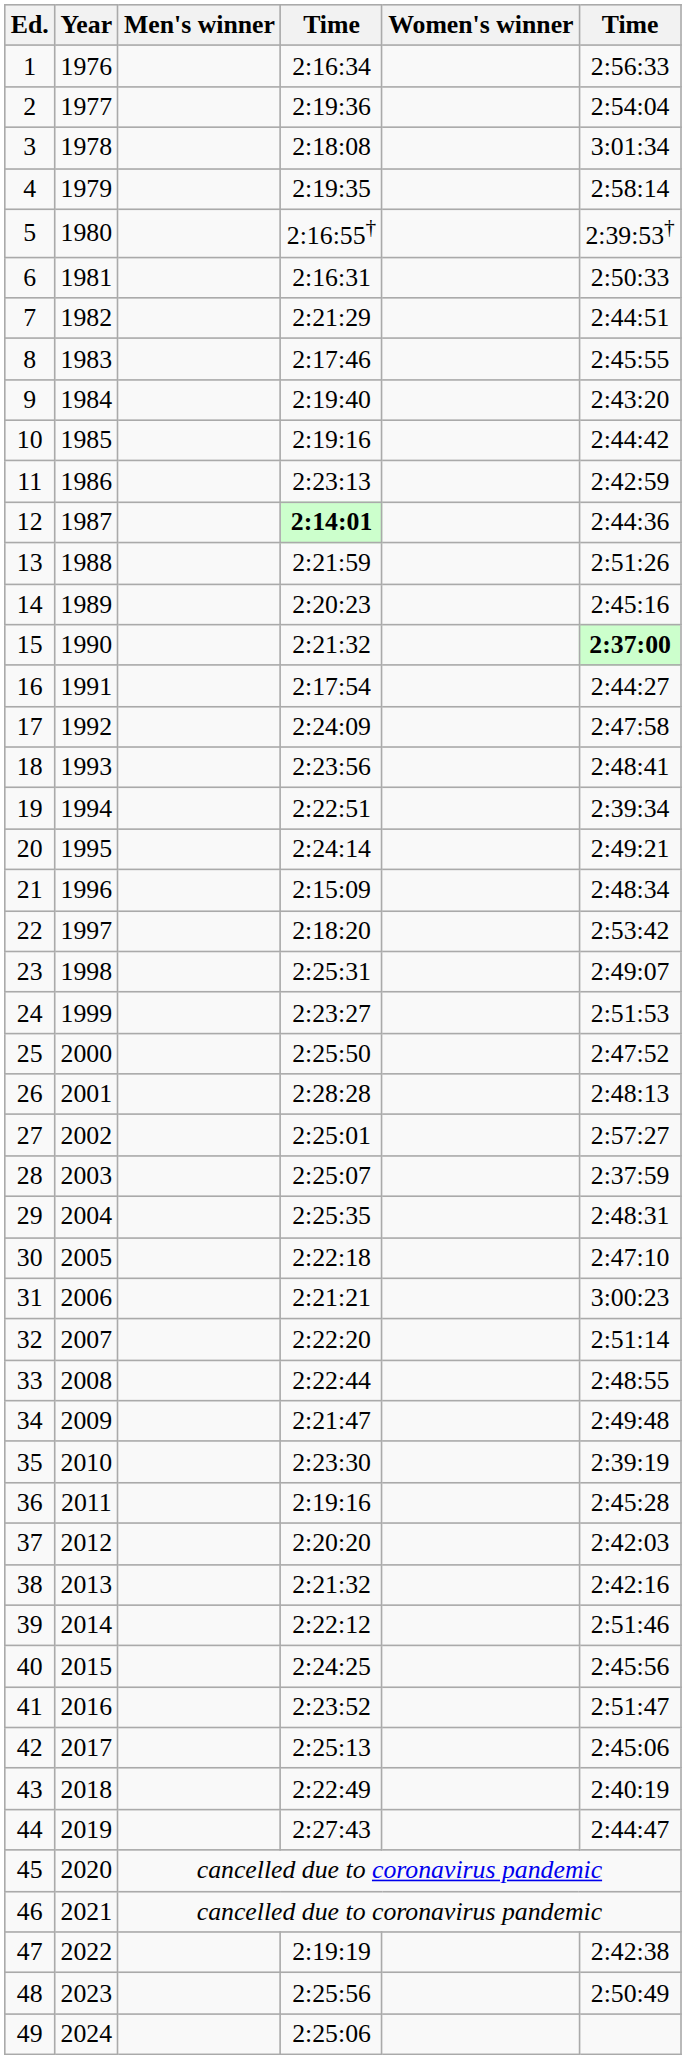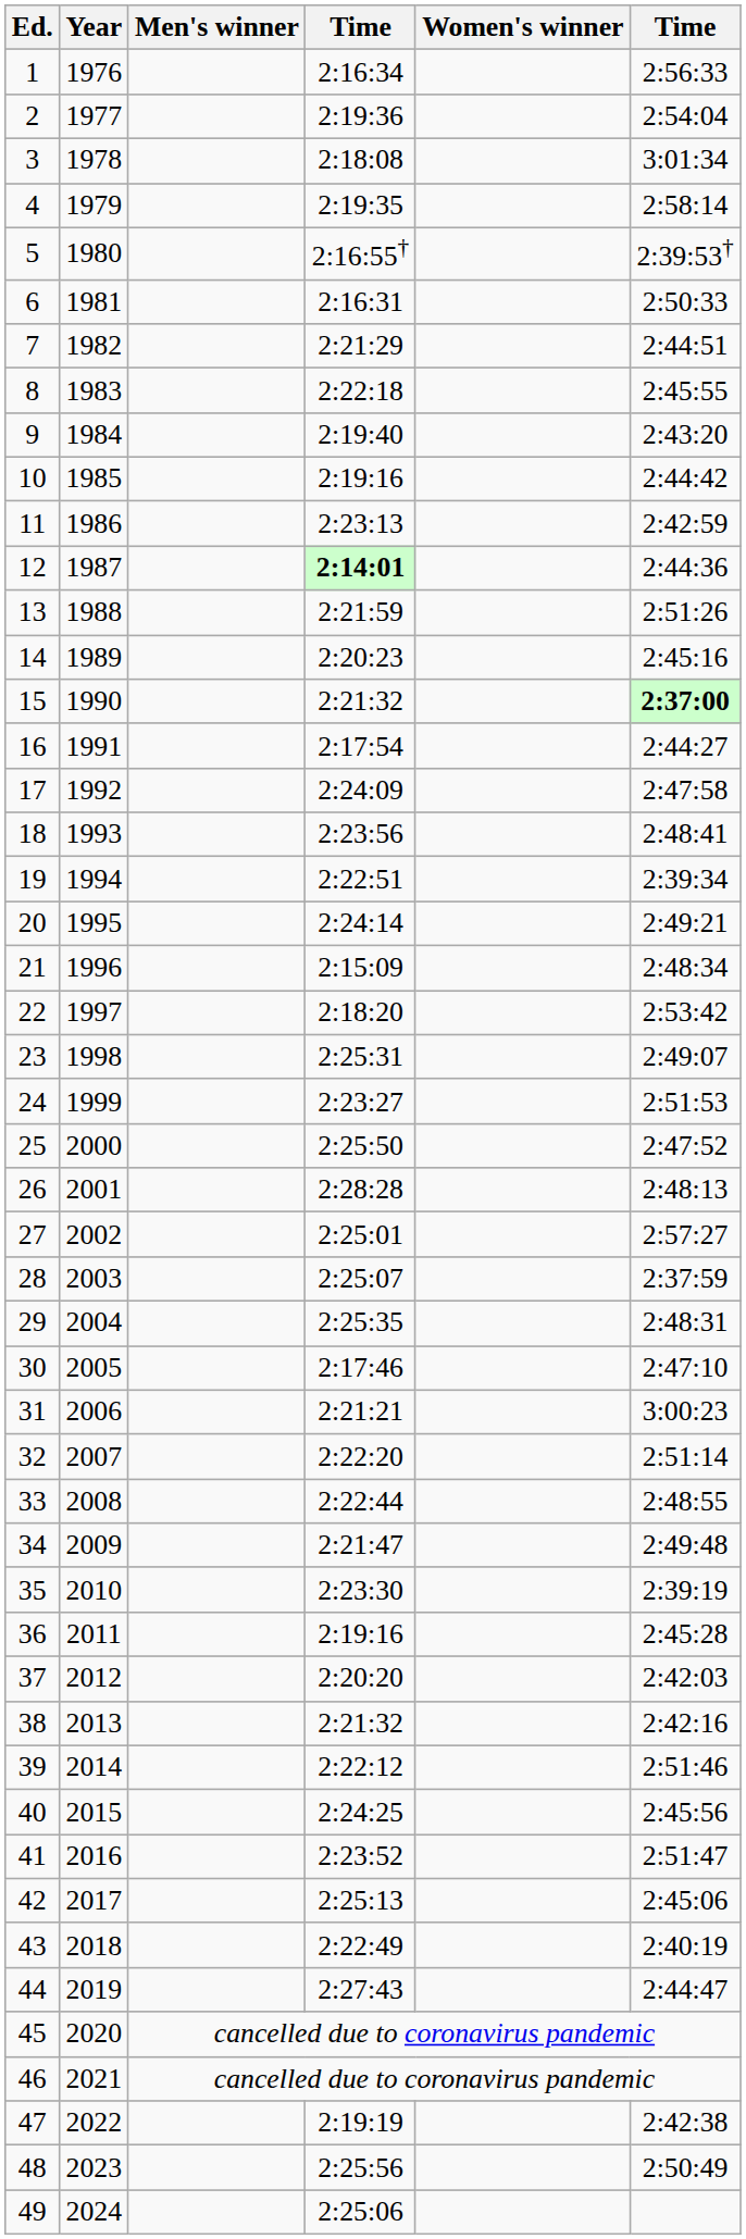8 | column 4: 2:17:46 -> 2:22:18
30 | column 4: 2:22:18 -> 2:17:46
